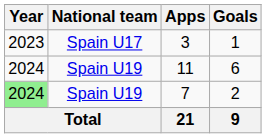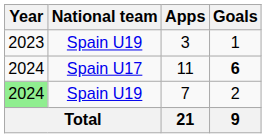3 | National team: Spain U17 -> Spain U19
11 | National team: Spain U19 -> Spain U17
11 | Goals: normal -> bold
